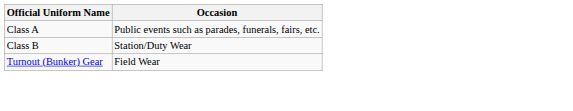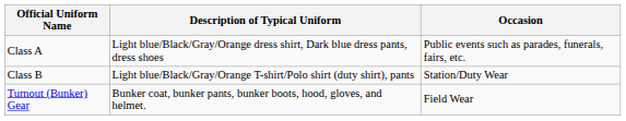+ column: Description of Typical Uniform | Light blue/Black/Gray/Orange dress shirt, Dark blue dress pants, dress shoes | Light blue/Black/Gray/Orange T-shirt/Polo shirt (duty shirt), pants | Bunker coat, bunker pants, bunker boots, hood, gloves, and helmet.
